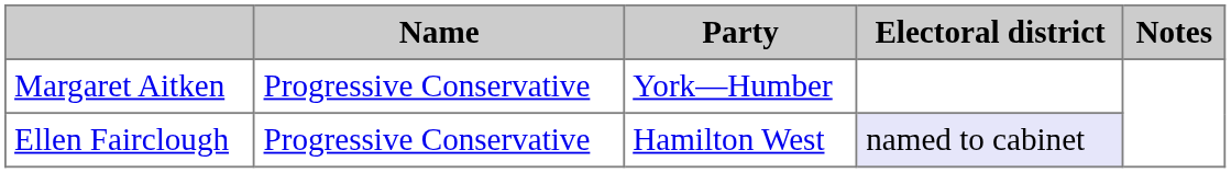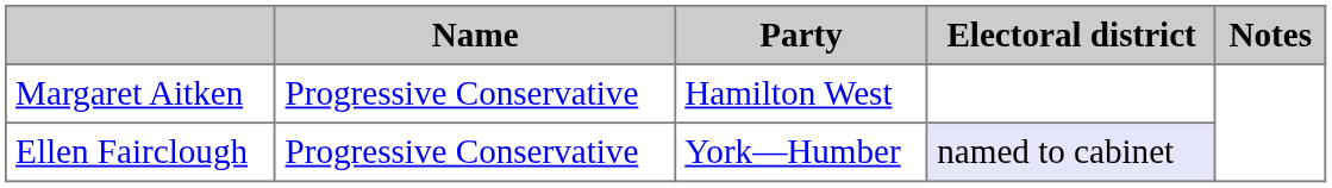Margaret Aitken | Party: York—Humber -> Hamilton West
Ellen Fairclough | Party: Hamilton West -> York—Humber
